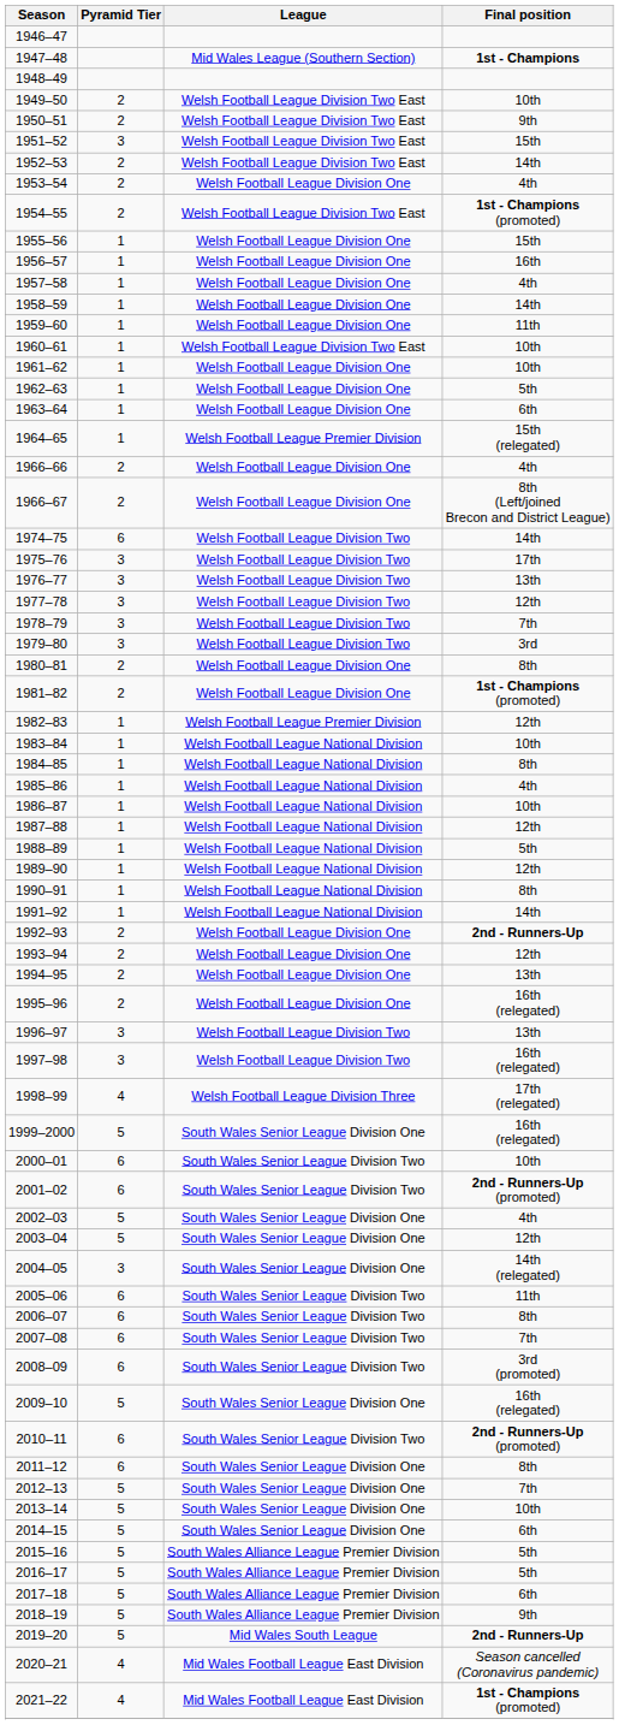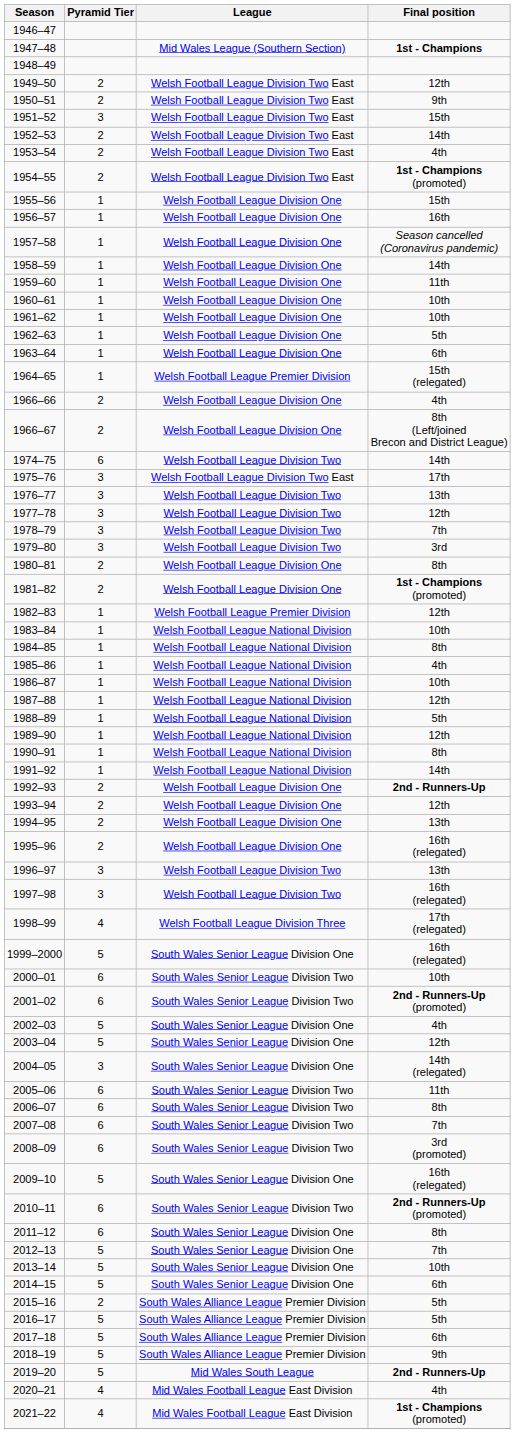1949–50 | Final position: 10th -> 12th
1953–54 | League: Welsh Football League Division One -> Welsh Football League Division Two East
1957–58 | Final position: 4th -> Season cancelled (Coronavirus pandemic)
1960–61 | League: Welsh Football League Division Two East -> Welsh Football League Division One
1975–76 | League: Welsh Football League Division Two -> Welsh Football League Division Two East
2015–16 | Pyramid Tier: 5 -> 2
2020–21 | Final position: Season cancelled (Coronavirus pandemic) -> 4th
